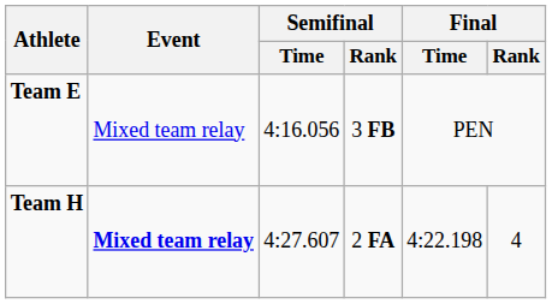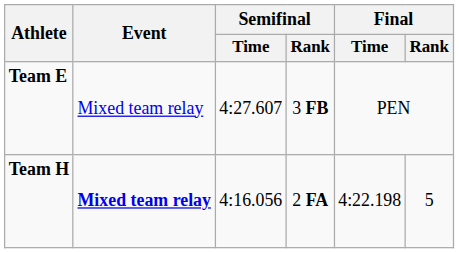Team E | Semifinal / Time: 4:16.056 -> 4:27.607
Team H | Semifinal / Time: 4:27.607 -> 4:16.056
Team H | Final / Rank: 4 -> 5
